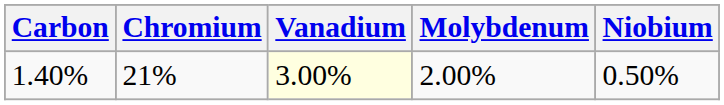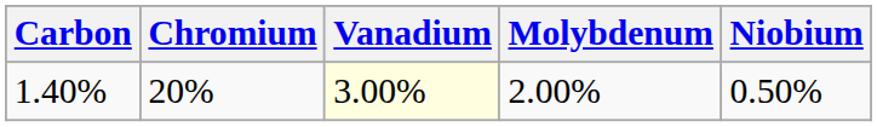1.40% | Chromium: 21% -> 20%
